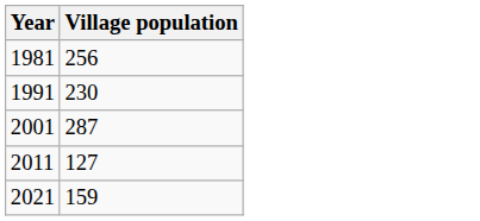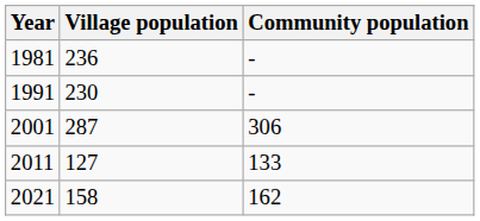+ column: Community population | - | - | 306 | 133 | 162
1981 | Village population: 256 -> 236
2021 | Village population: 159 -> 158
